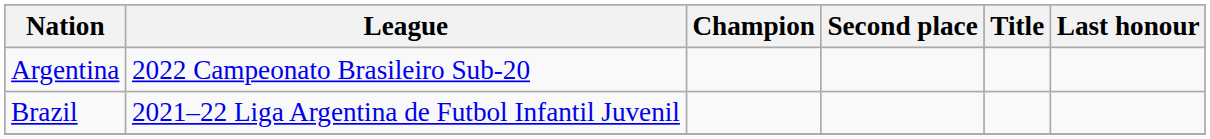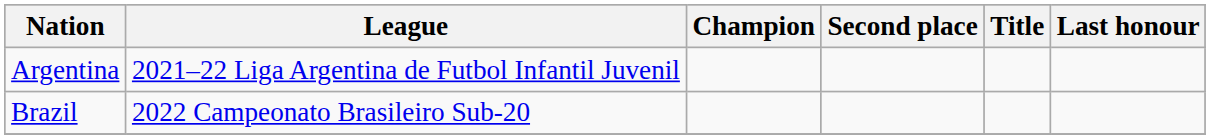Argentina | League: 2022 Campeonato Brasileiro Sub-20 -> 2021–22 Liga Argentina de Futbol Infantil Juvenil
Brazil | League: 2021–22 Liga Argentina de Futbol Infantil Juvenil -> 2022 Campeonato Brasileiro Sub-20
